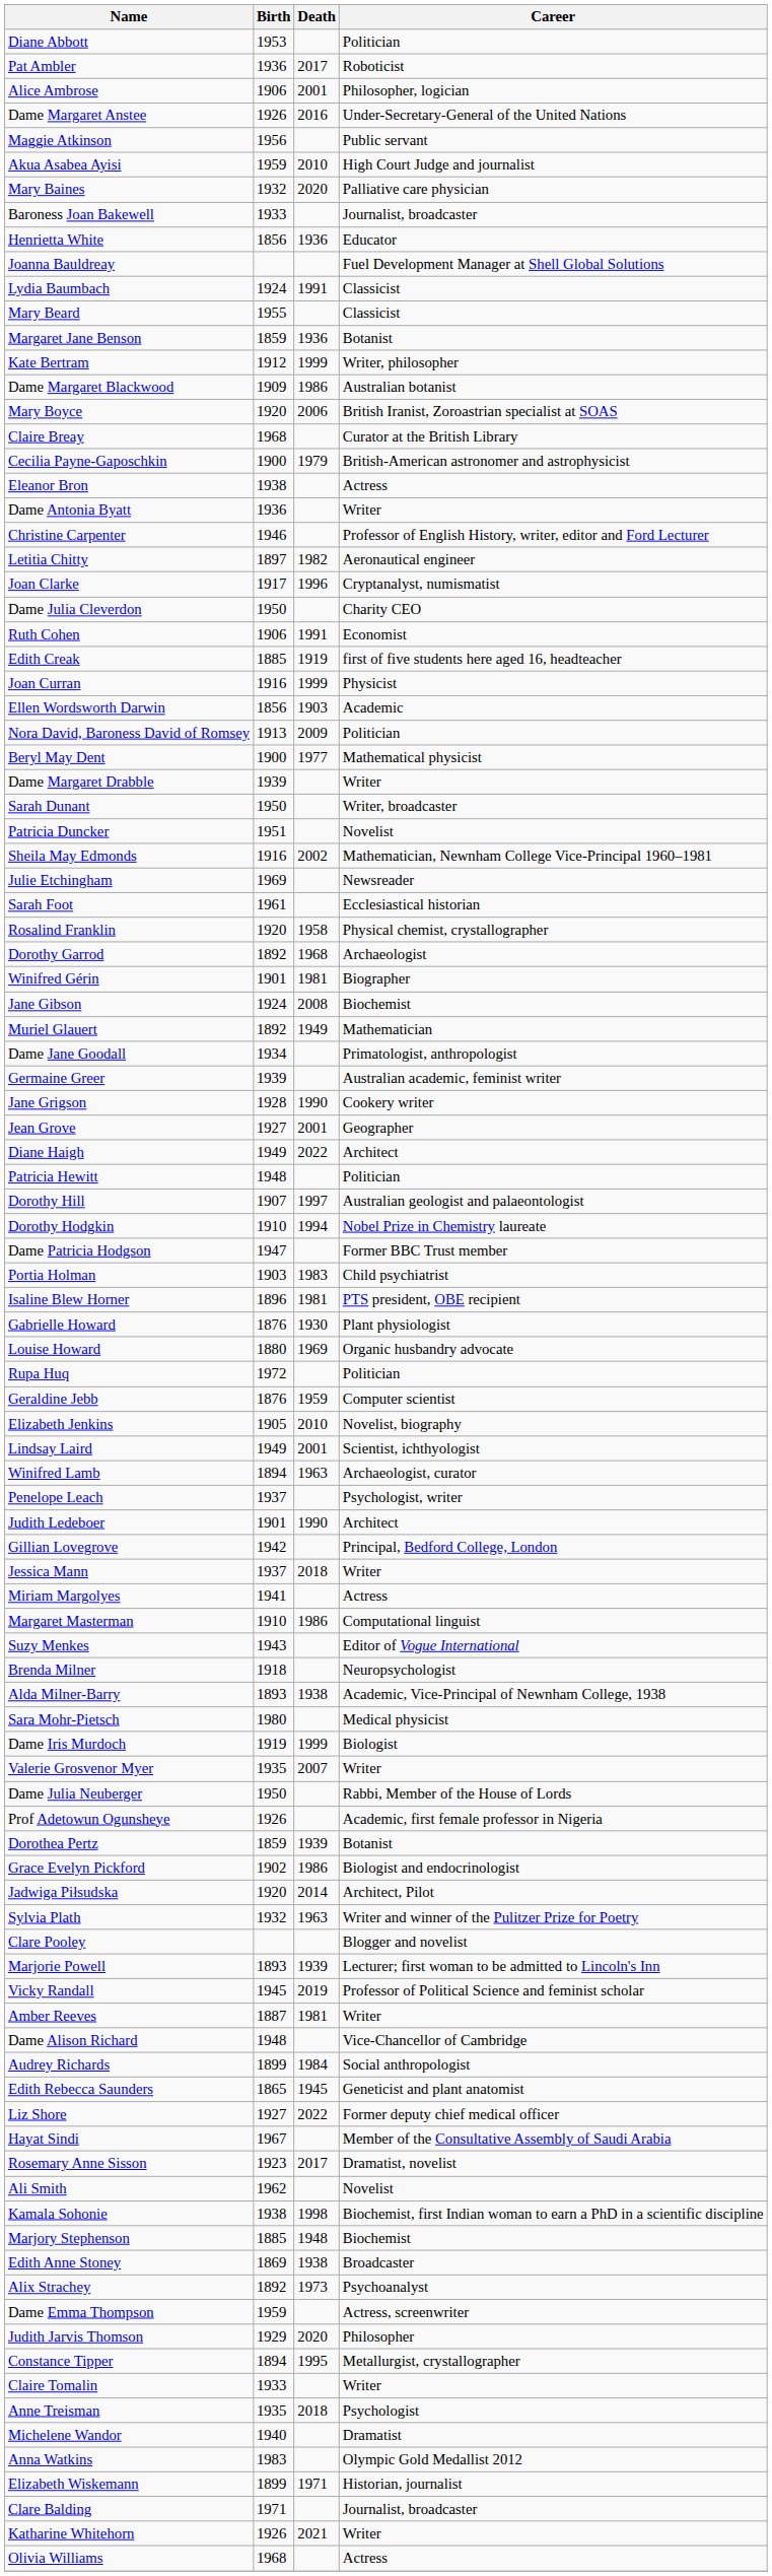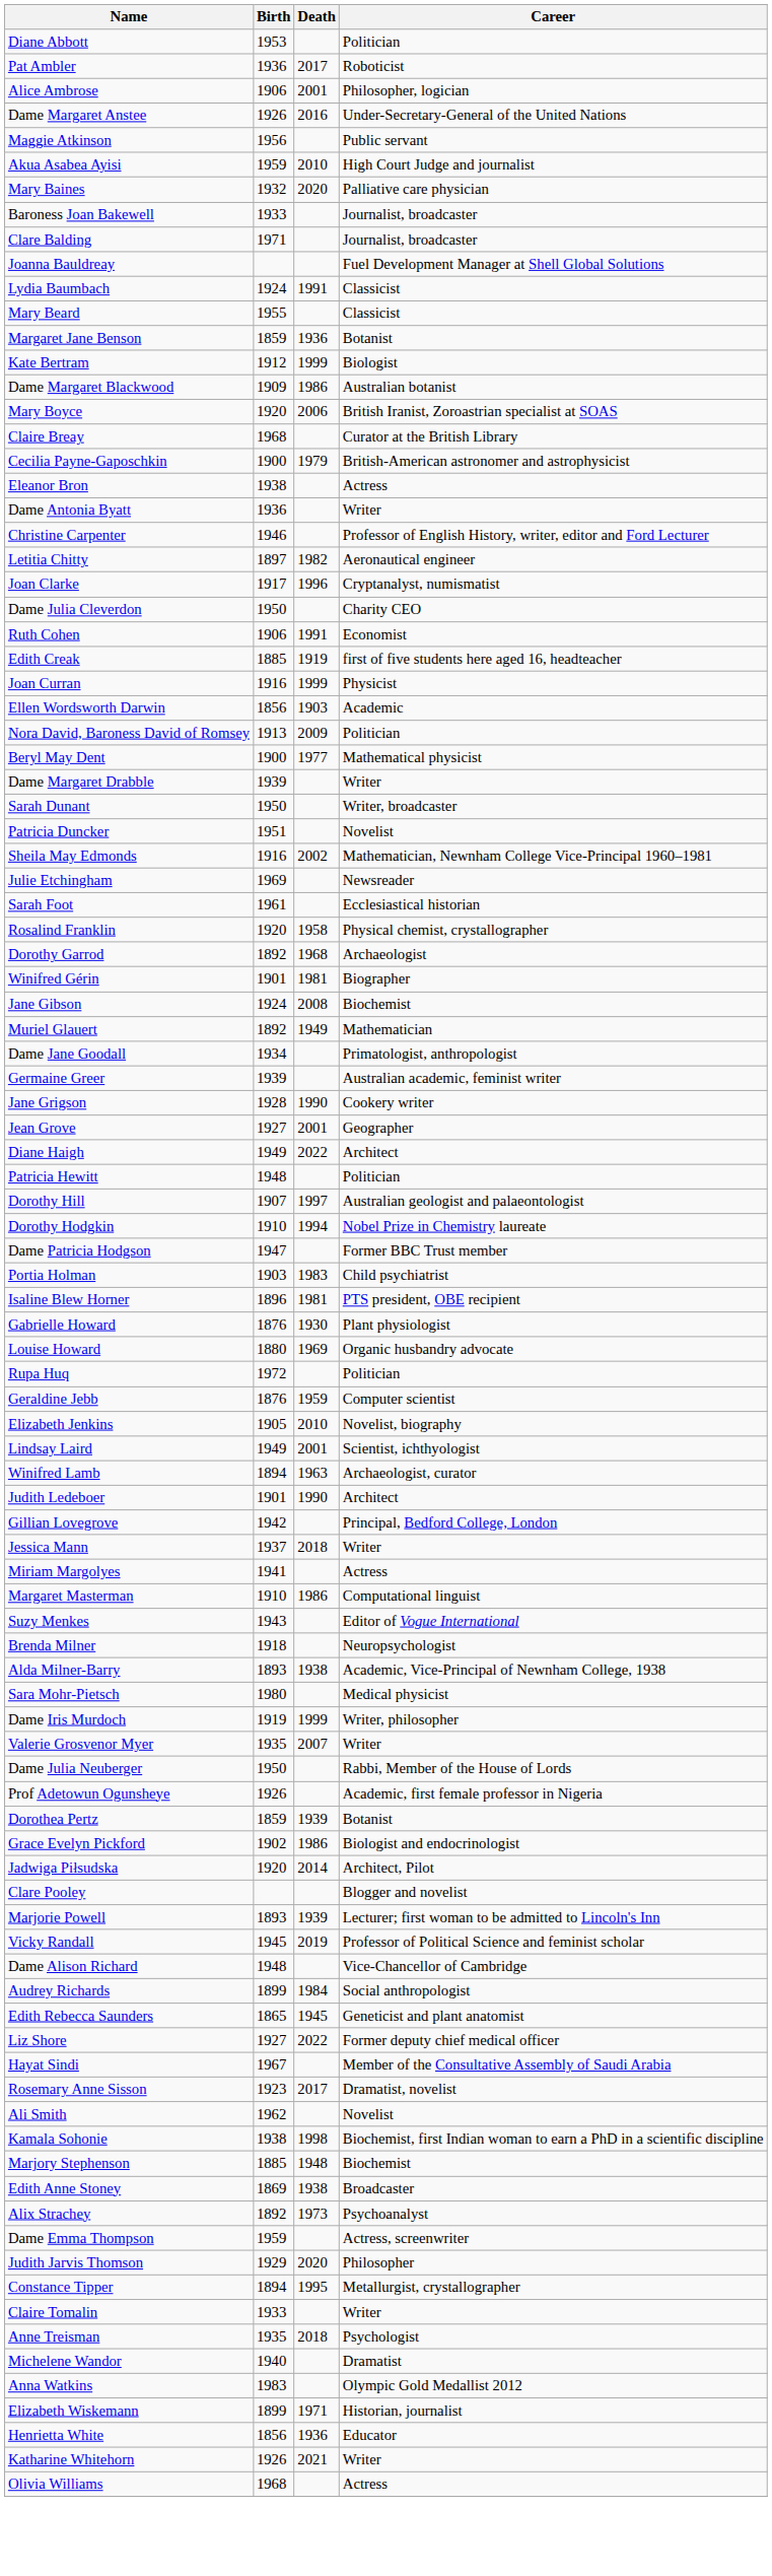rows swapped: Clare Balding <-> Henrietta White
Kate Bertram | Career: Writer, philosopher -> Biologist
- row: Penelope Leach | 1937 | Psychologist, writer
Dame Iris Murdoch | Career: Biologist -> Writer, philosopher
- row: Sylvia Plath | 1932 | 1963 | Writer and winner of the Pulitzer Prize for Poetry
- row: Amber Reeves | 1887 | 1981 | Writer
